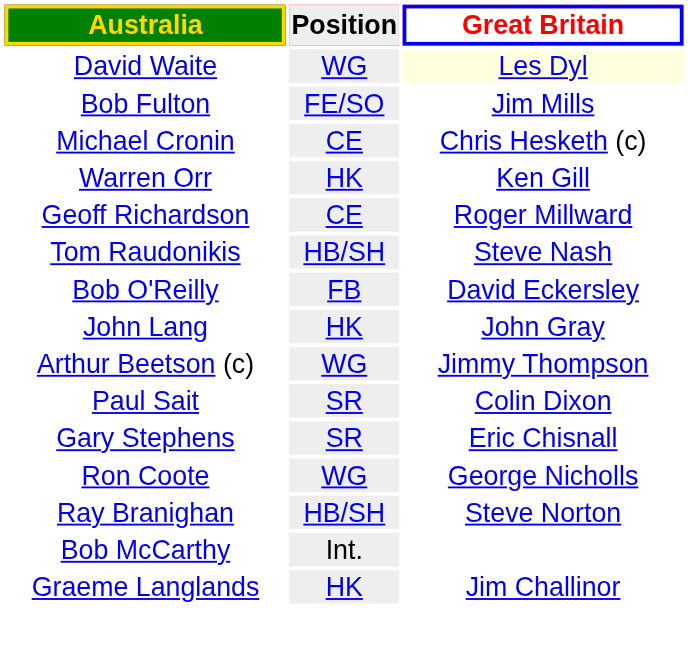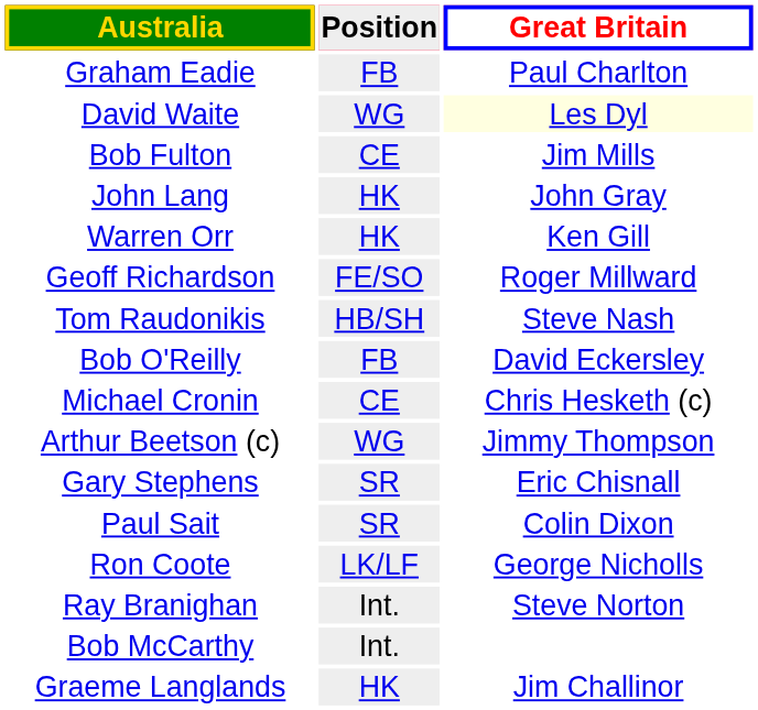+ row: Graham Eadie | FB | Paul Charlton
Bob Fulton | Position: FE/SO -> CE
rows swapped: Michael Cronin <-> John Lang
Geoff Richardson | Position: CE -> FE/SO
rows swapped: Gary Stephens <-> Paul Sait
Ron Coote | Position: WG -> LK/LF
Ray Branighan | Position: HB/SH -> Int.
